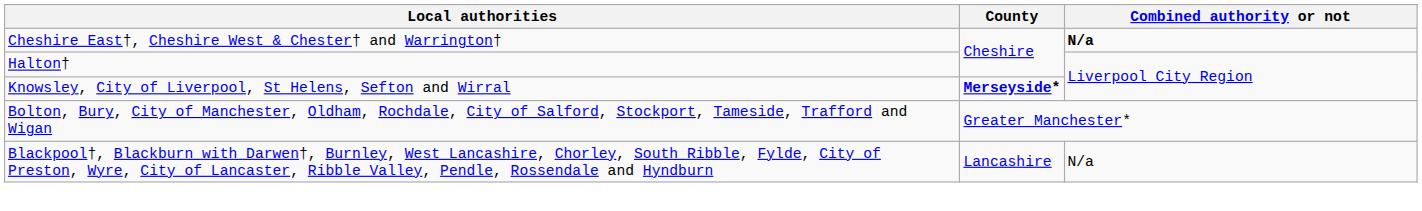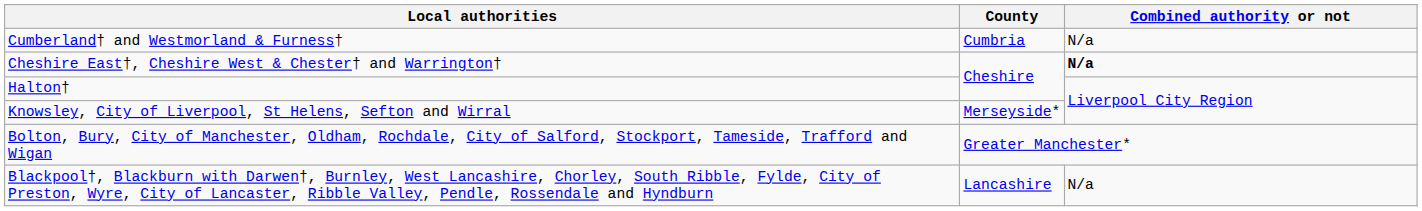+ row: Cumberland† and Westmorland & Furness† | Cumbria | N/a
Knowsley, City of Liverpool, St Helens, Sefton and Wirral | County: bold -> normal
